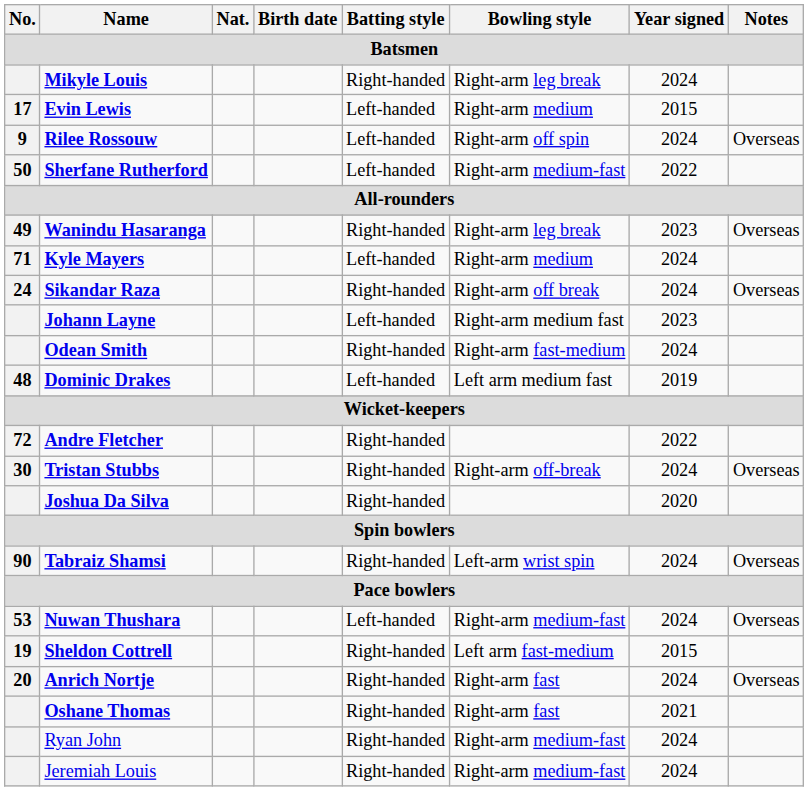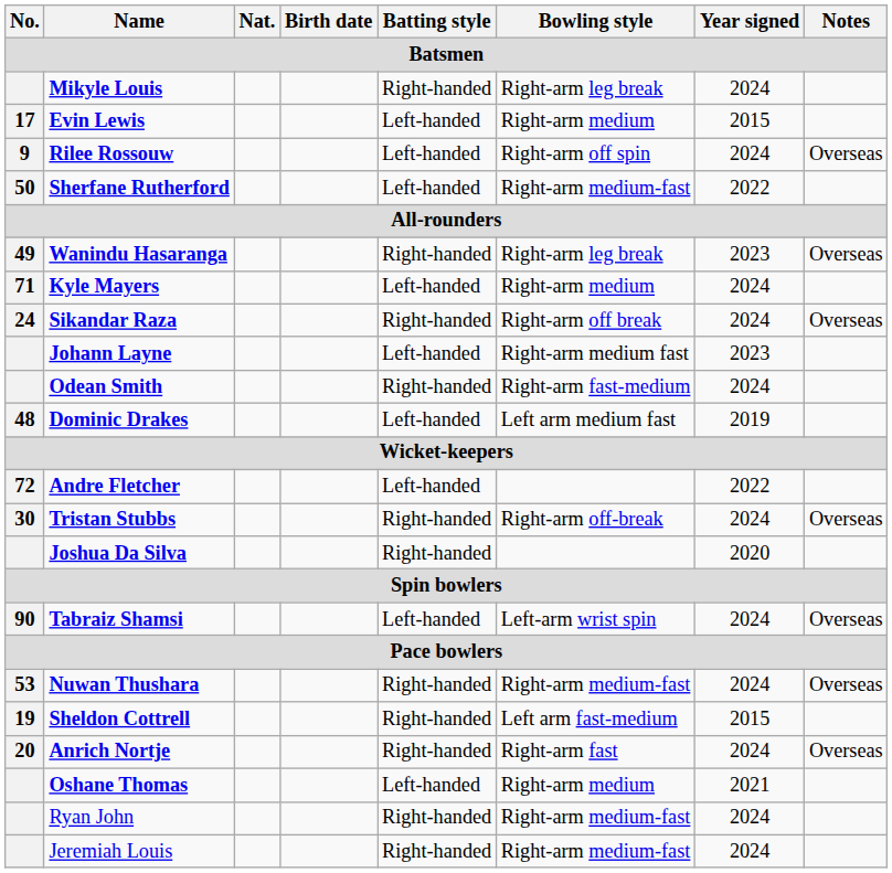Andre Fletcher | Batting style: Right-handed -> Left-handed
Tabraiz Shamsi | Batting style: Right-handed -> Left-handed
Nuwan Thushara | Batting style: Left-handed -> Right-handed
Oshane Thomas | Batting style: Right-handed -> Left-handed
Oshane Thomas | Bowling style: Right-arm fast -> Right-arm medium
